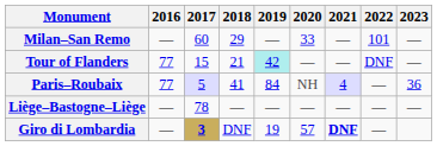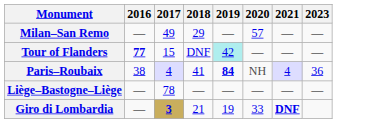- column: 2022 | 101 | DNF | — | — | —
Milan–San Remo | 2017: 60 -> 49
Milan–San Remo | 2020: 33 -> 57
Tour of Flanders | 2016: normal -> bold
Tour of Flanders | 2018: 21 -> DNF
Paris–Roubaix | 2016: 77 -> 38
Paris–Roubaix | 2017: 5 -> 4
Paris–Roubaix | 2019: normal -> bold
Giro di Lombardia | 2018: DNF -> 21
Giro di Lombardia | 2020: 57 -> 33
